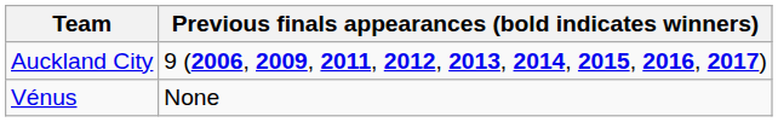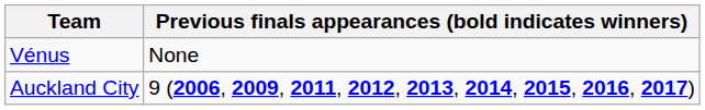rows swapped: Vénus <-> Auckland City
